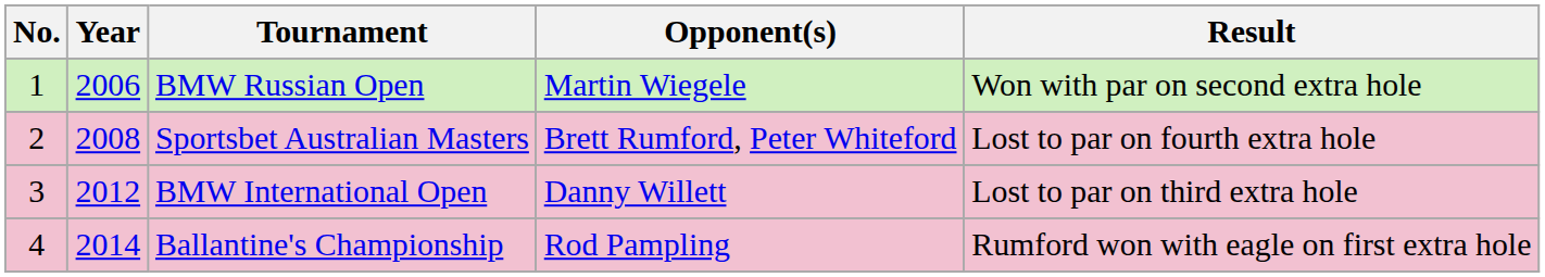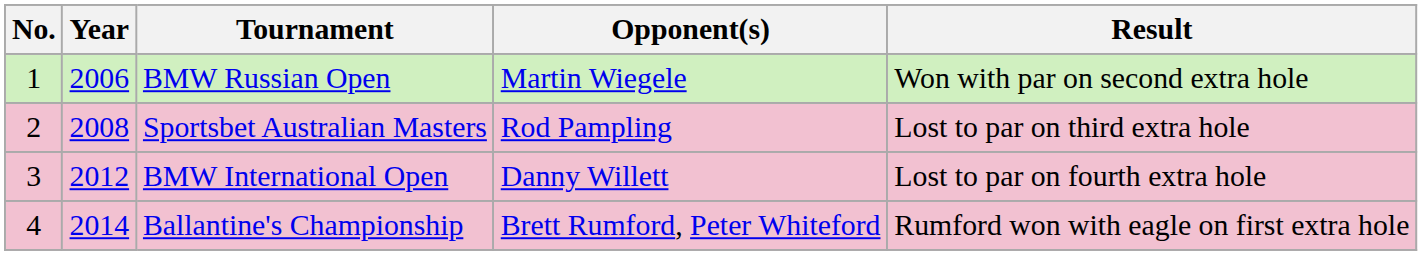Sportsbet Australian Masters | Opponent(s): Brett Rumford, Peter Whiteford -> Rod Pampling
Sportsbet Australian Masters | Result: Lost to par on fourth extra hole -> Lost to par on third extra hole
BMW International Open | Result: Lost to par on third extra hole -> Lost to par on fourth extra hole
Ballantine's Championship | Opponent(s): Rod Pampling -> Brett Rumford, Peter Whiteford
